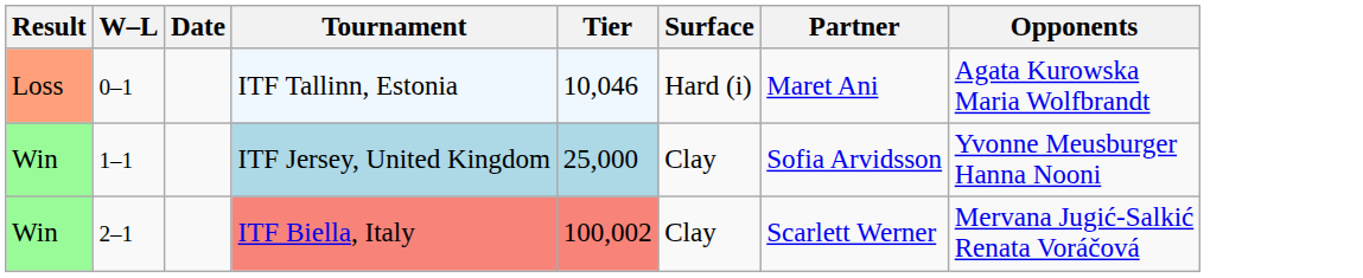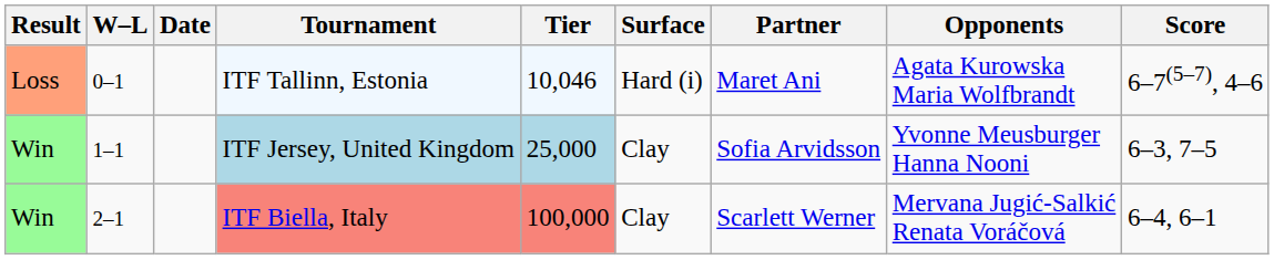+ column: Score | 6–7(5–7), 4–6 | 6–3, 7–5 | 6–4, 6–1
ITF Biella, Italy | Tier: 100,002 -> 100,000
